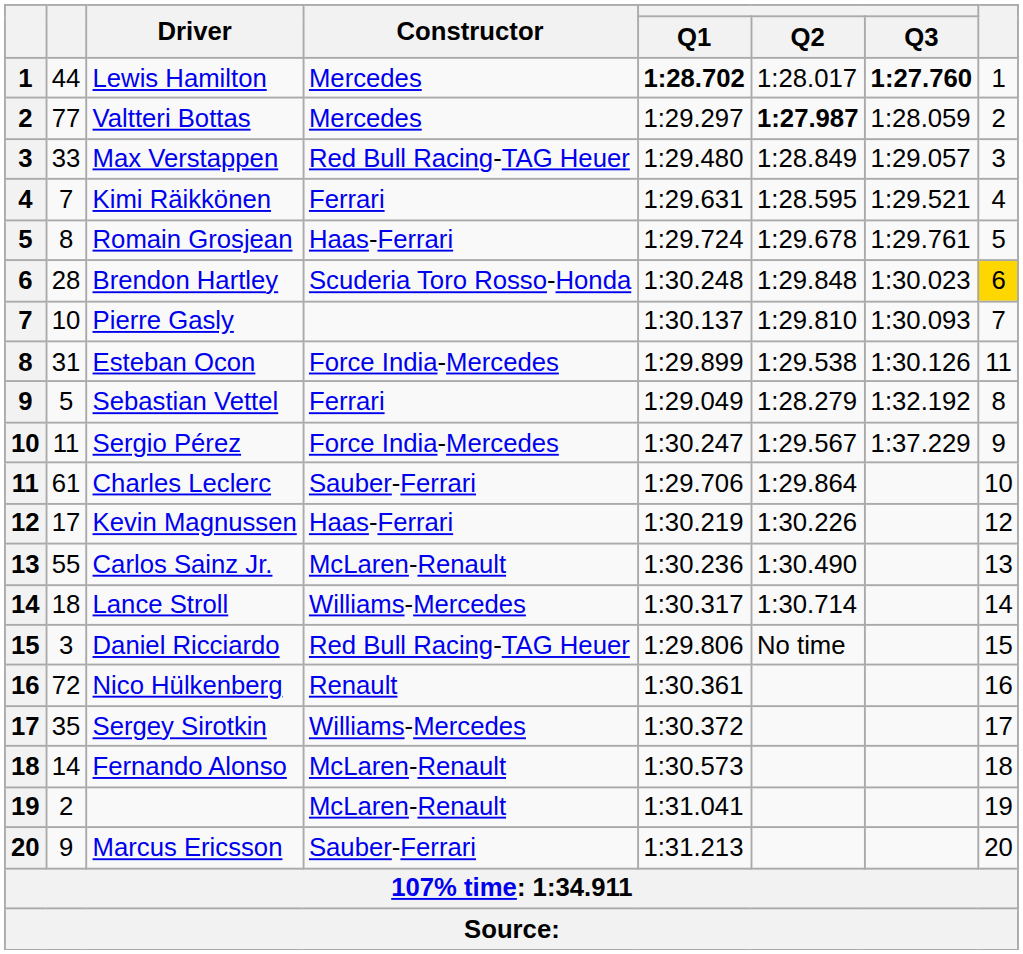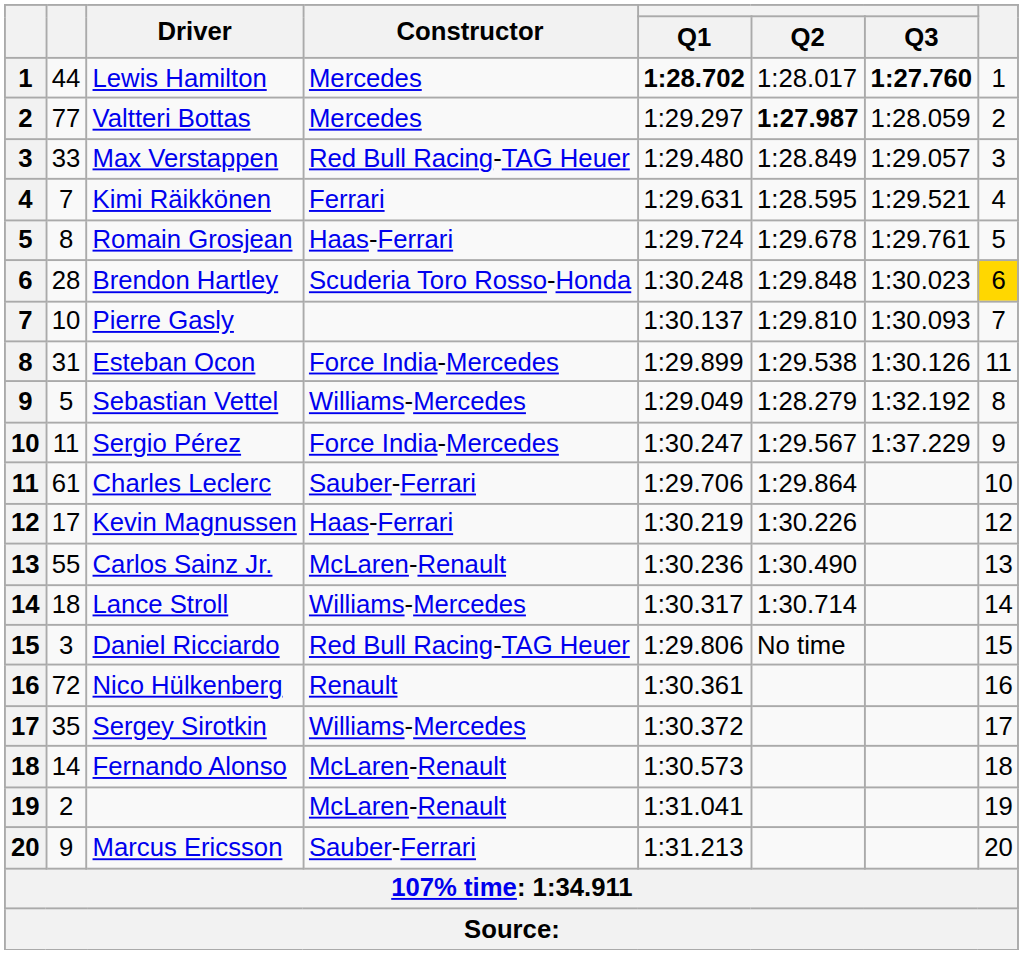Sebastian Vettel | Constructor: Ferrari -> Williams-Mercedes
